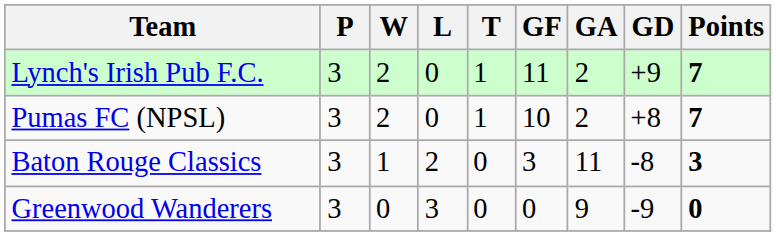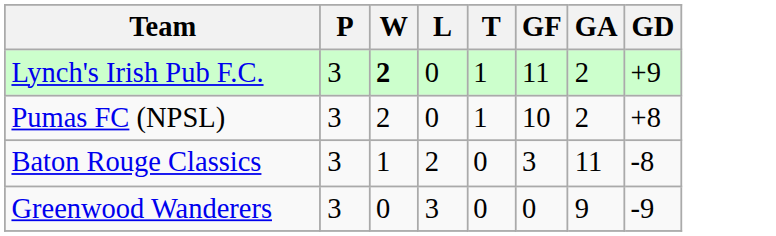- column: Points | 7 | 7 | 3 | 0
Lynch's Irish Pub F.C. | W: normal -> bold
